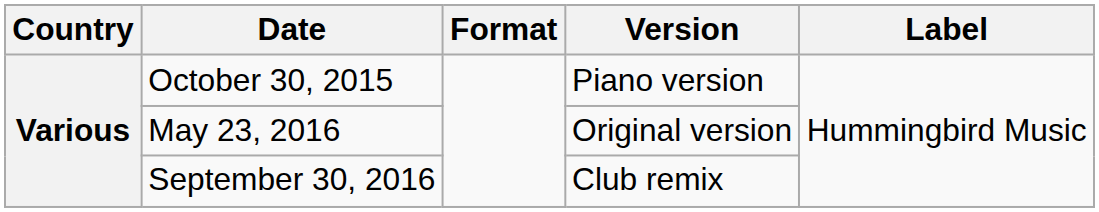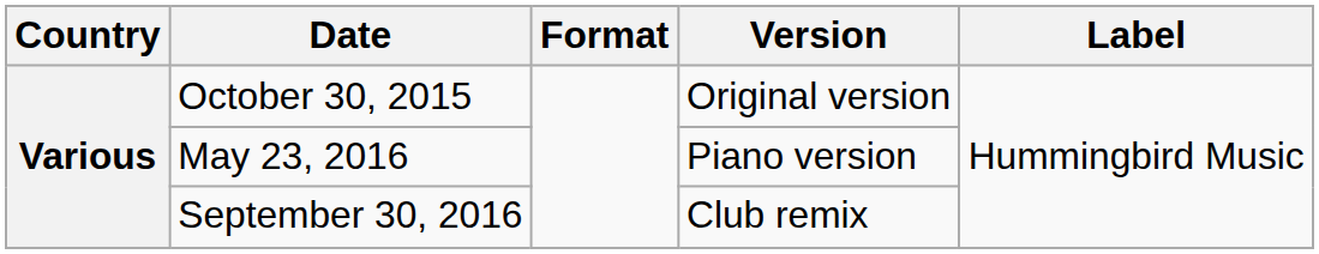October 30, 2015 | Version: Piano version -> Original version
May 23, 2016 | Version: Original version -> Piano version
